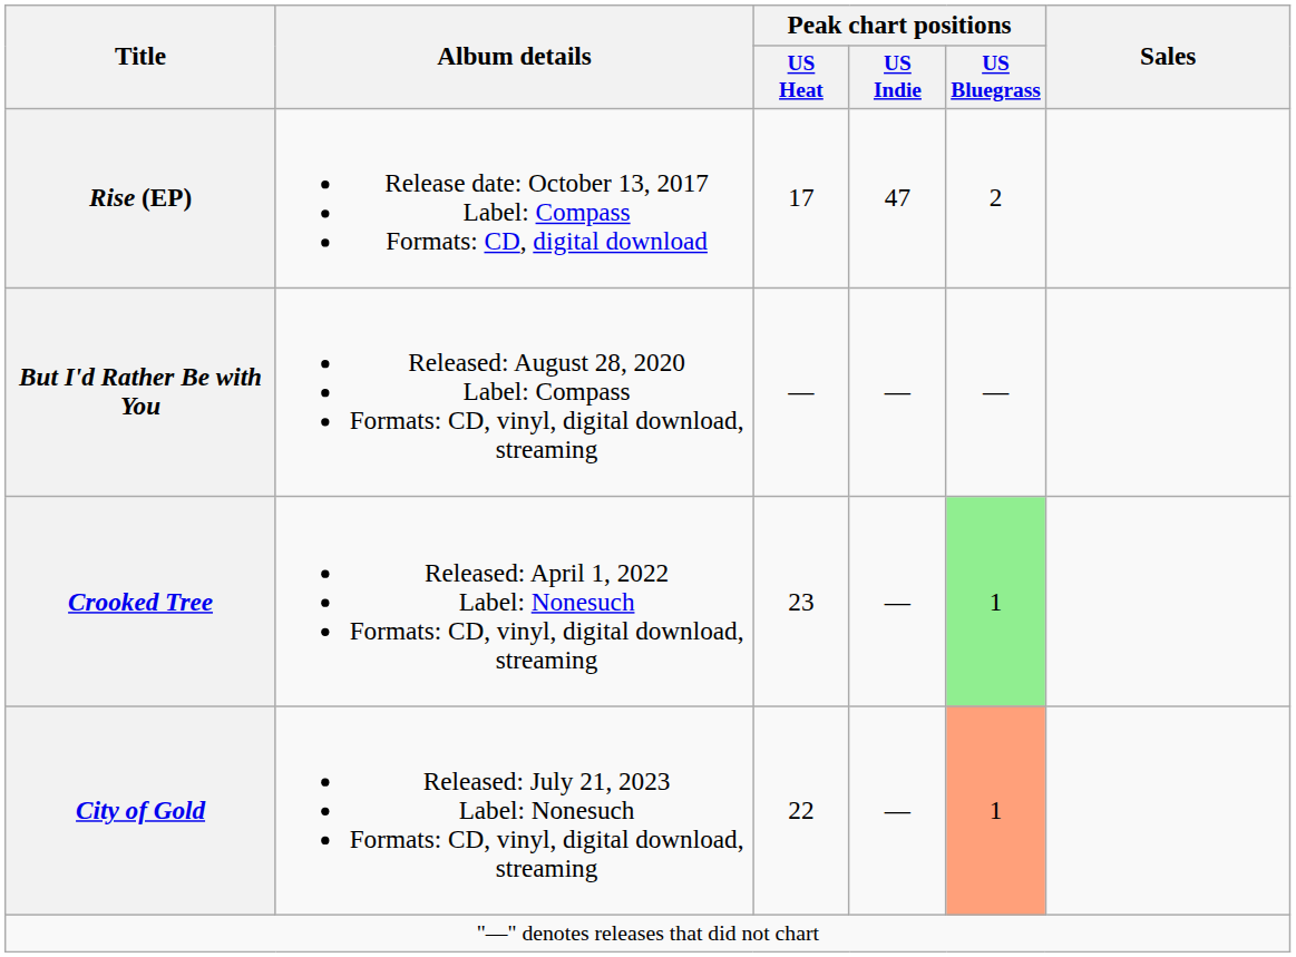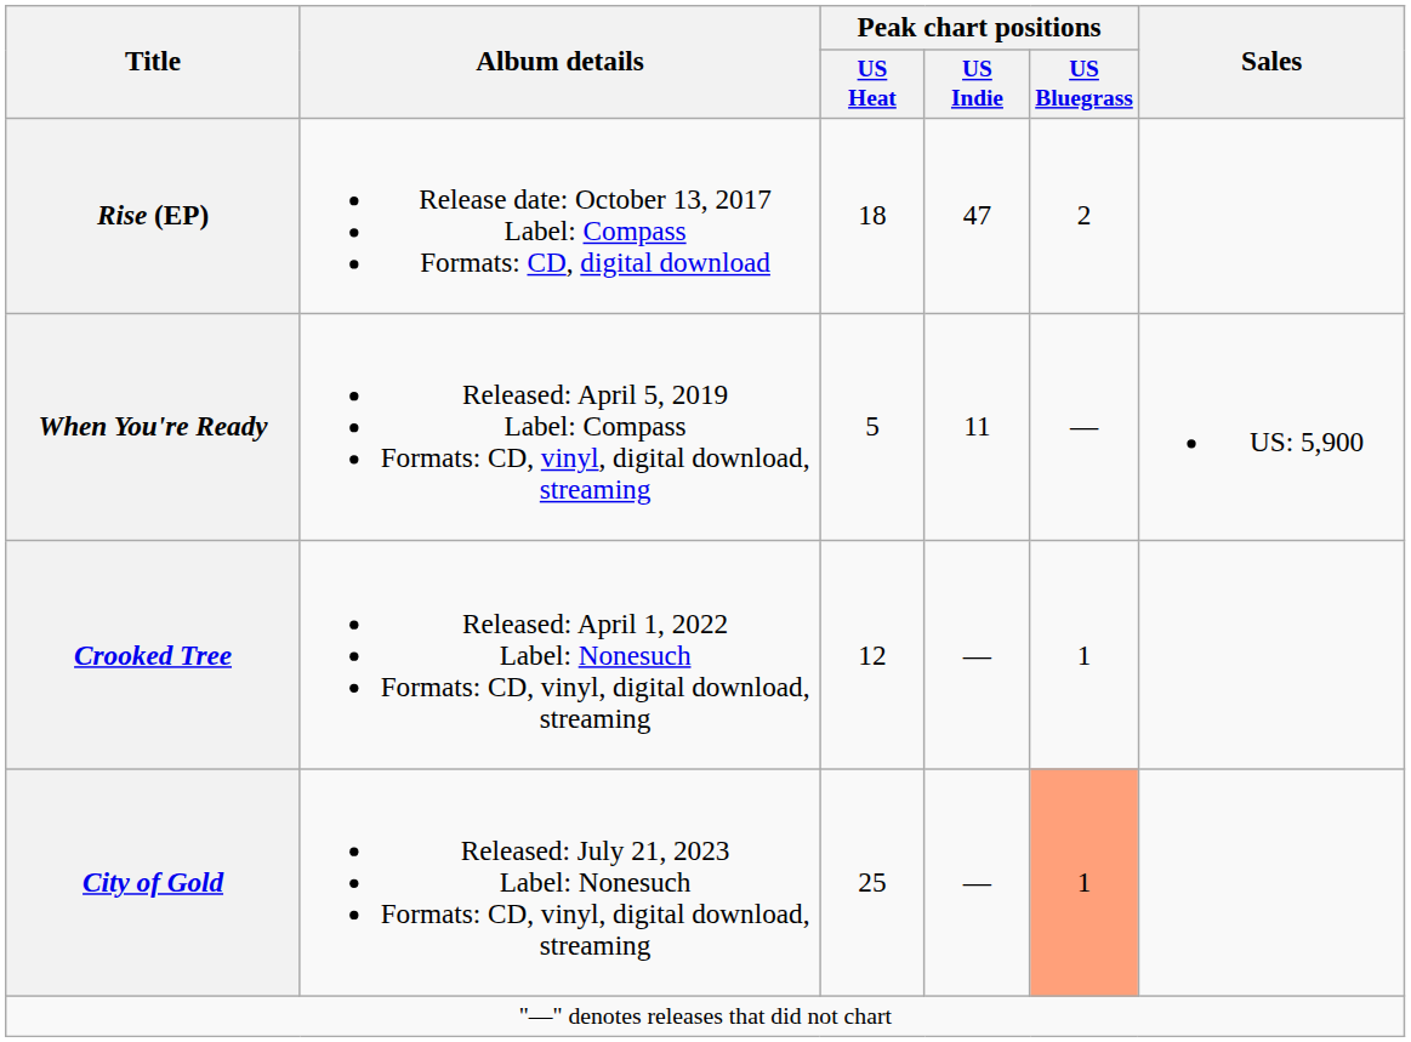Rise (EP) | Peak chart positions / US Heat: 17 -> 18
+ row: When You're Ready | Released: April 5, 2019 Label: Compass Formats: CD, vinyl, digital download, streaming | 5 | 11 | — | US: 5,900
- row: But I'd Rather Be with You | Released: August 28, 2020 Label: Compass Formats: CD, vinyl, digital download, streaming | — | — | —
Crooked Tree | Peak chart positions / US Heat: 23 -> 12
Crooked Tree | Peak chart positions / US Bluegrass: lightgreen background -> no background
City of Gold | Peak chart positions / US Heat: 22 -> 25
